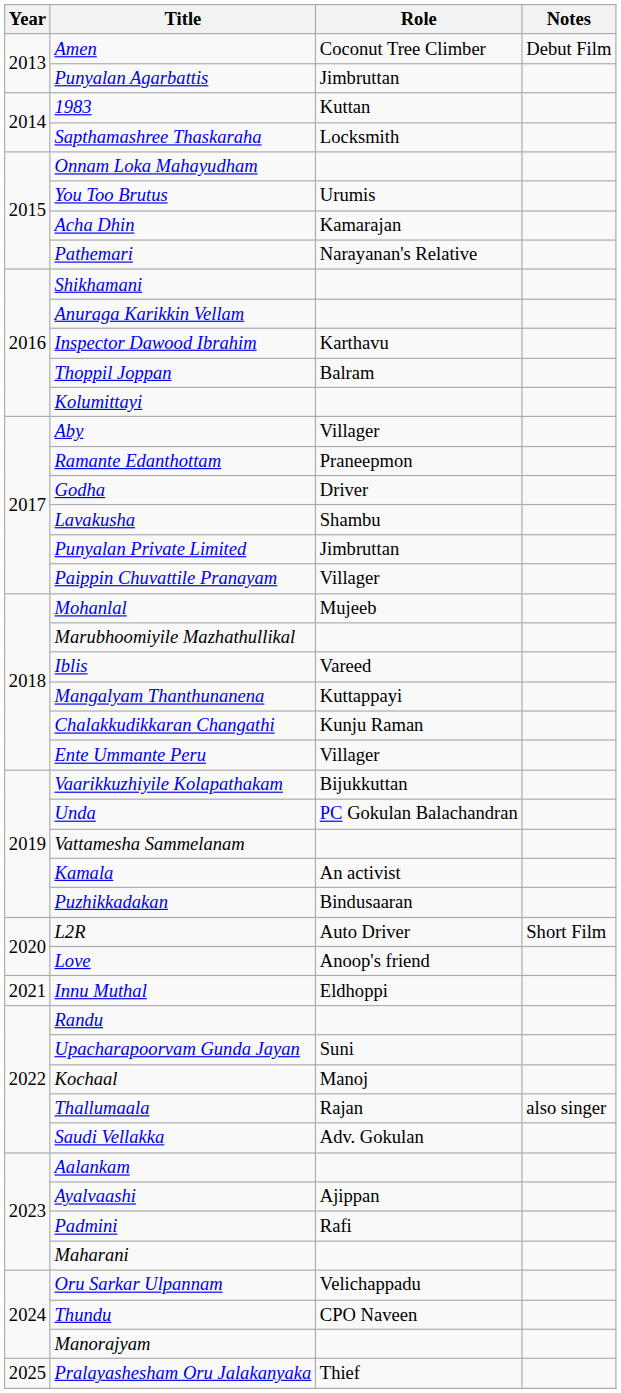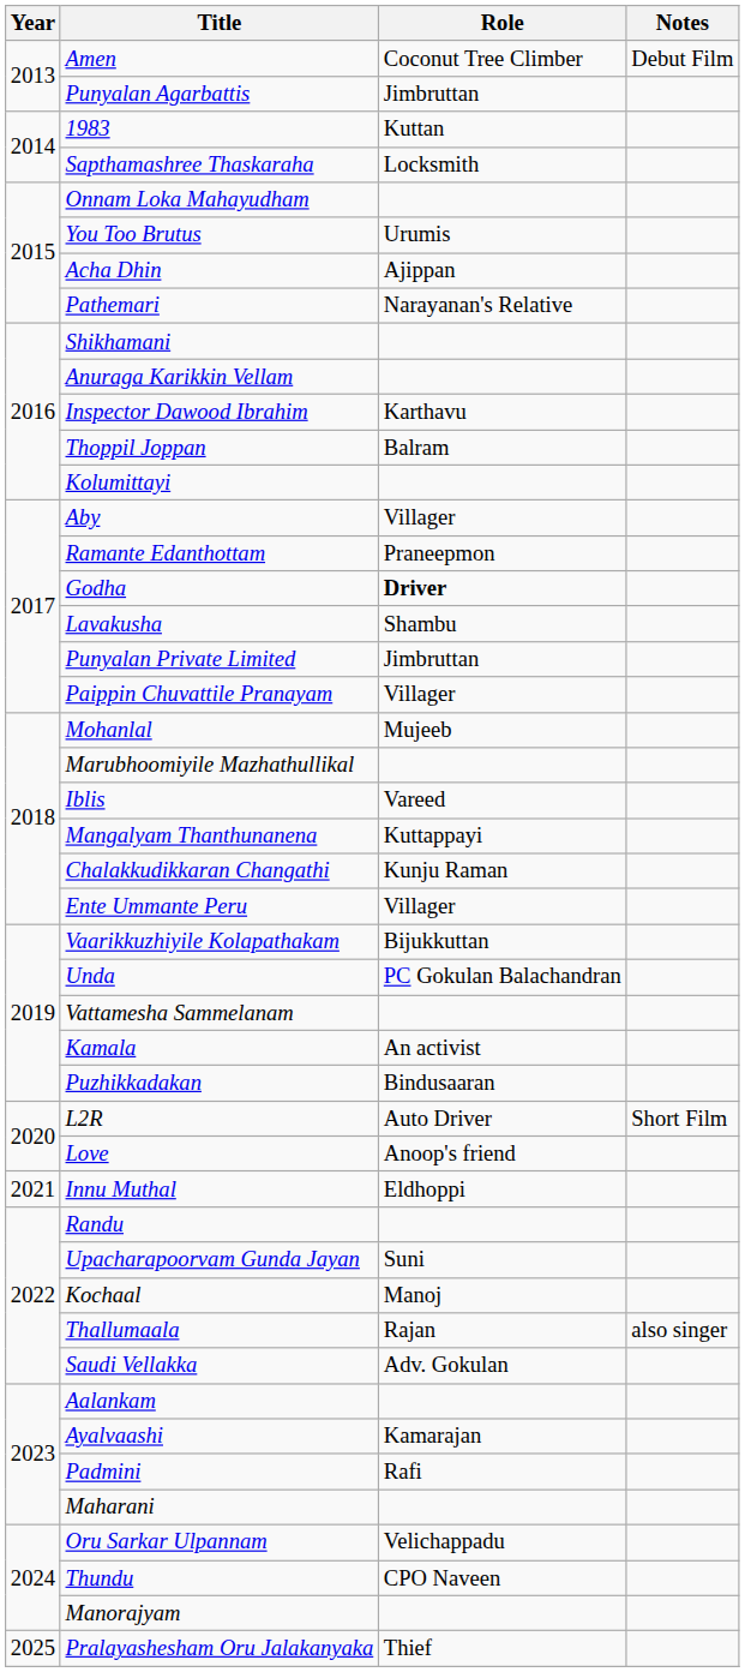Acha Dhin | Role: Kamarajan -> Ajippan
Godha | Role: normal -> bold
Ayalvaashi | Role: Ajippan -> Kamarajan
